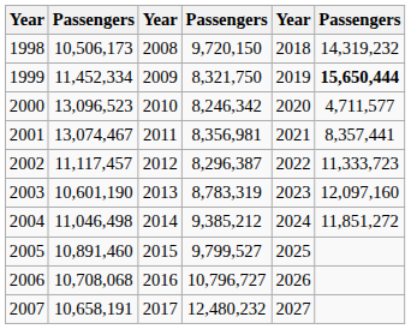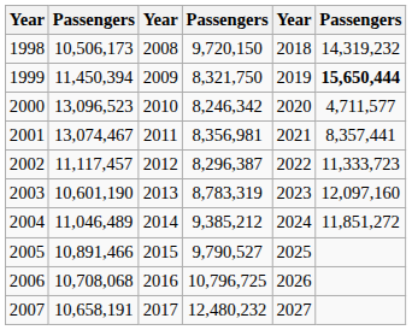1999 | column 2: 11,452,334 -> 11,450,394
2004 | column 2: 11,046,498 -> 11,046,489
2005 | column 2: 10,891,460 -> 10,891,466
2005 | column 4: 9,799,527 -> 9,790,527
2006 | column 4: 10,796,727 -> 10,796,725
